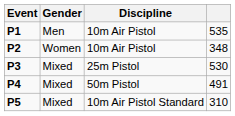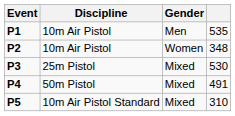columns swapped: Discipline <-> Gender
